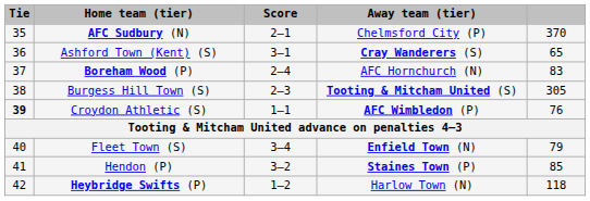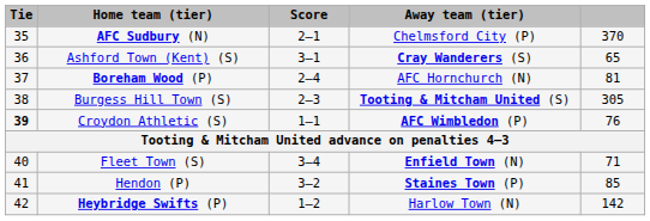Boreham Wood (P) | column 5: 83 -> 81
Fleet Town (S) | column 5: 79 -> 71
Heybridge Swifts (P) | column 5: 118 -> 142
